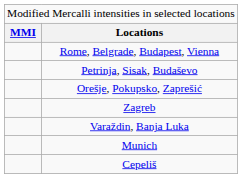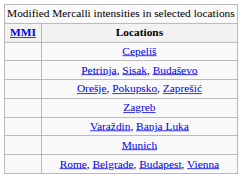rows swapped: Cepeliš <-> Rome, Belgrade, Budapest, Vienna
